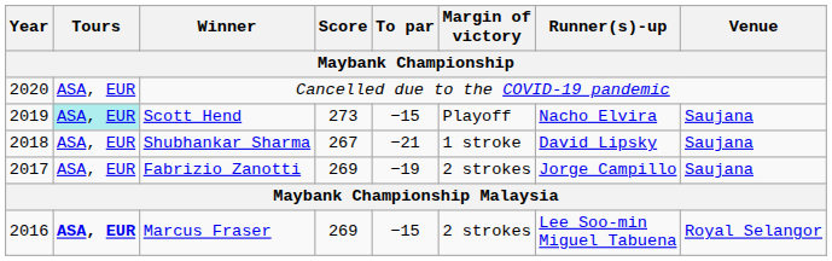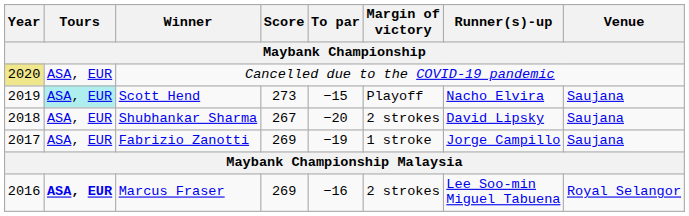Cancelled due to the COVID-19 pandemic | Year / Maybank Championship: no background -> khaki background
Shubhankar Sharma | To par / Maybank Championship: −21 -> −20
Shubhankar Sharma | Margin of victory / Maybank Championship: 1 stroke -> 2 strokes
Fabrizio Zanotti | Margin of victory / Maybank Championship: 2 strokes -> 1 stroke
Marcus Fraser | To par / Maybank Championship: −15 -> −16
